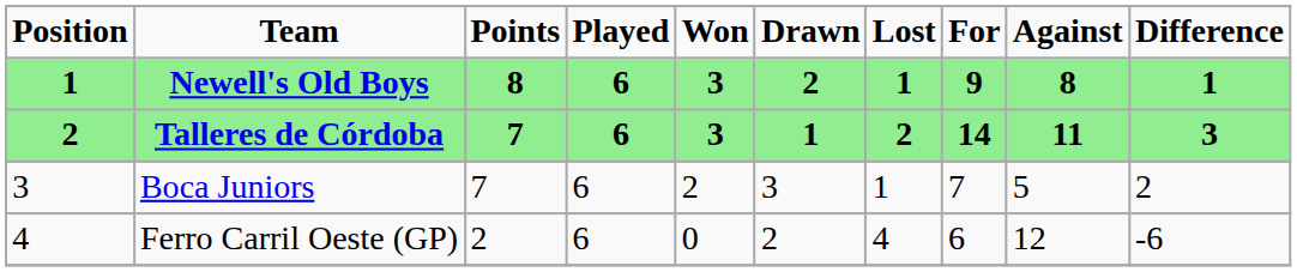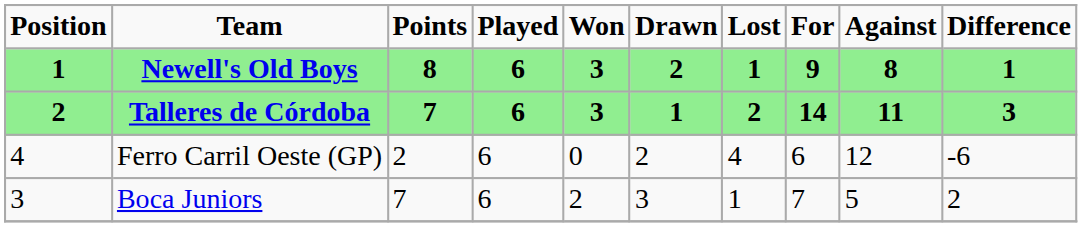rows swapped: Boca Juniors <-> Ferro Carril Oeste (GP)
